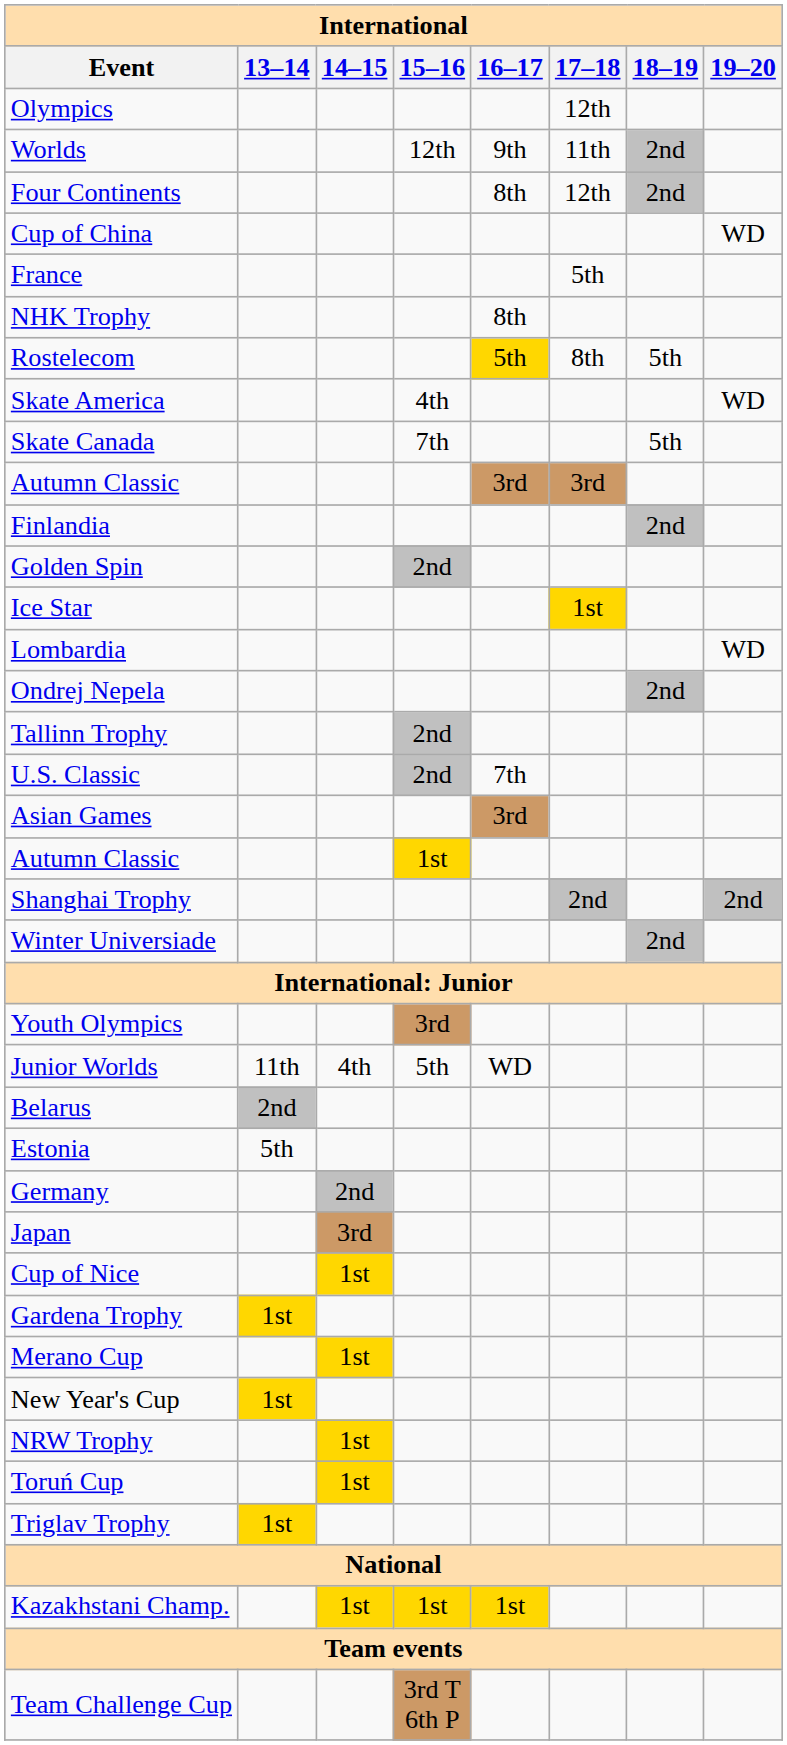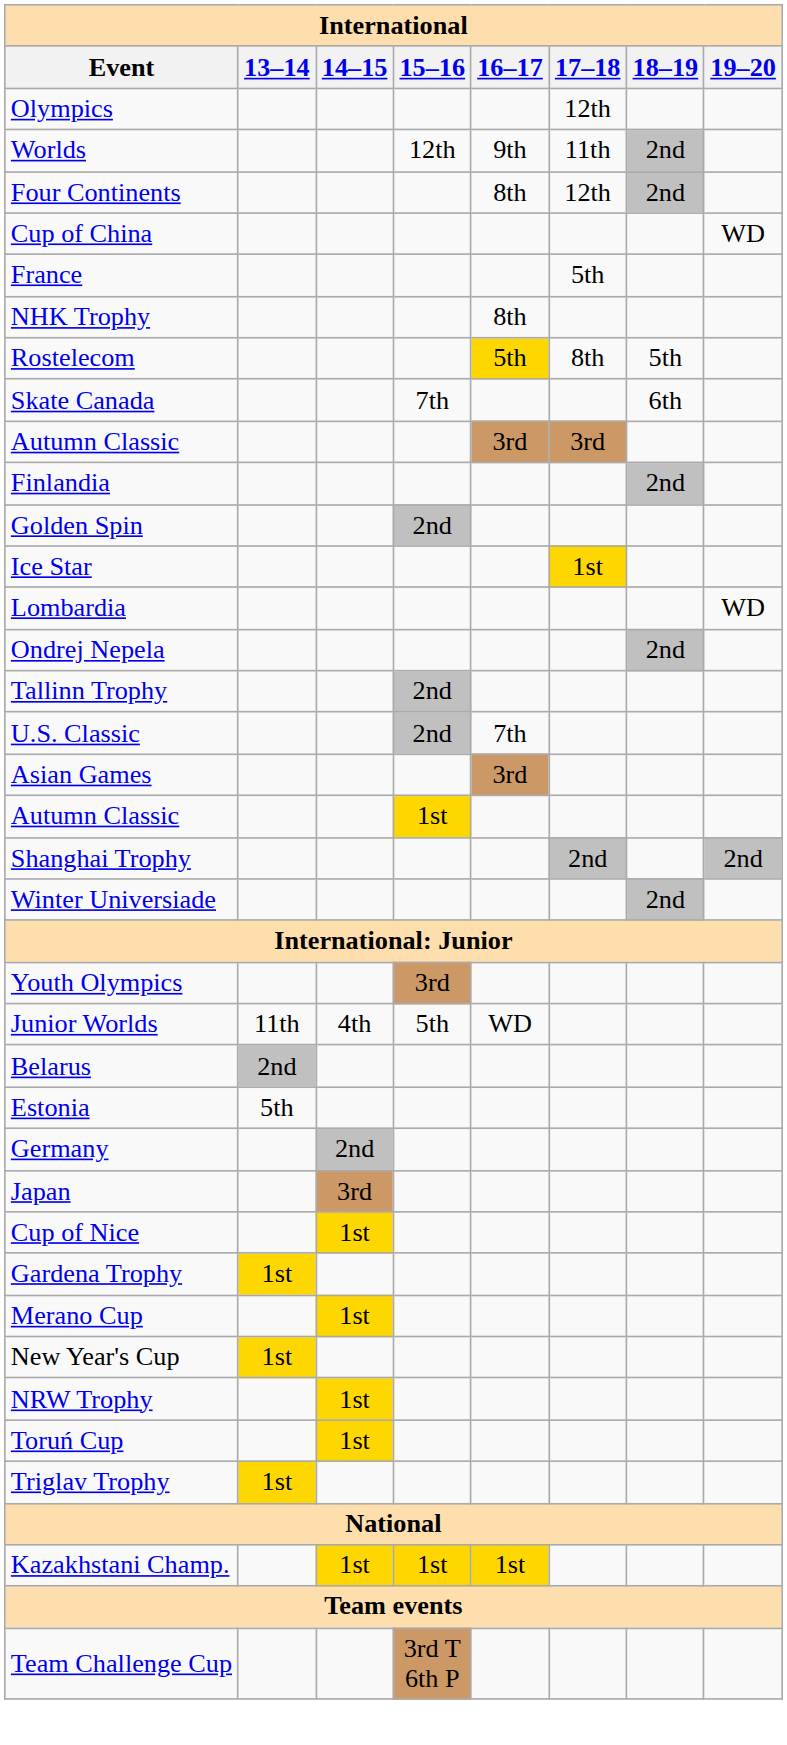- row: Skate America | 4th | WD
Skate Canada | 18–19: 5th -> 6th
